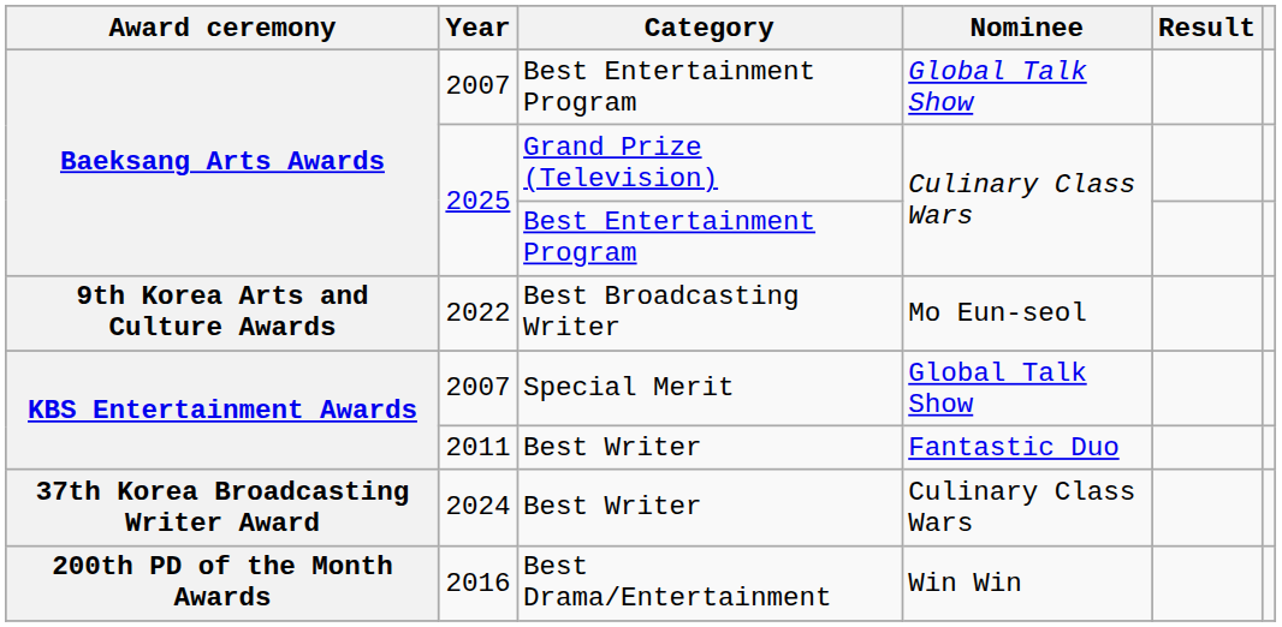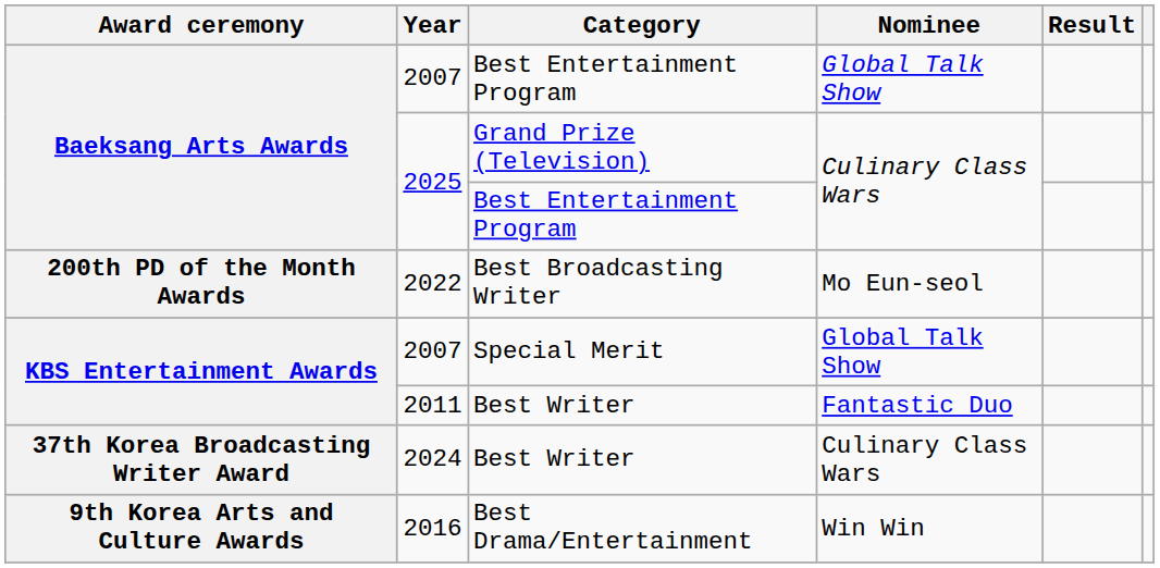2022 | Award ceremony: 9th Korea Arts and Culture Awards -> 200th PD of the Month Awards
2016 | Award ceremony: 200th PD of the Month Awards -> 9th Korea Arts and Culture Awards
